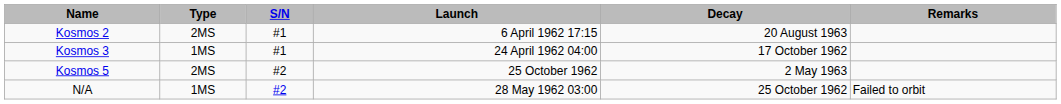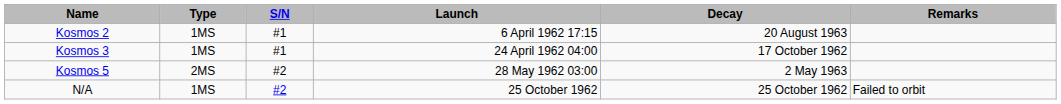Kosmos 2 | Type: 2MS -> 1MS
Kosmos 5 | Launch: 25 October 1962 -> 28 May 1962 03:00
N/A | Launch: 28 May 1962 03:00 -> 25 October 1962
